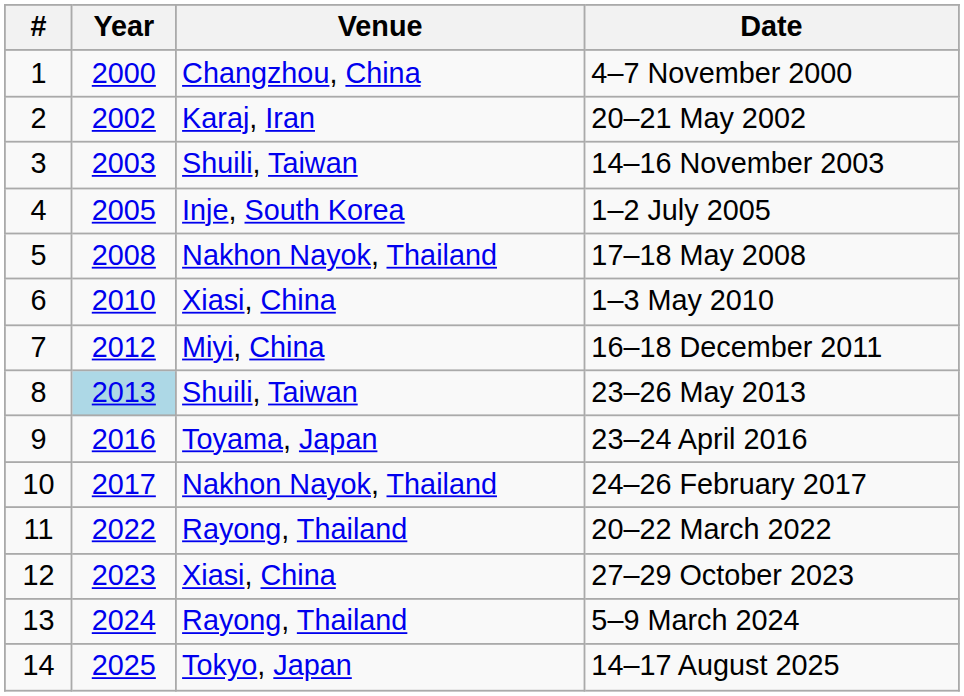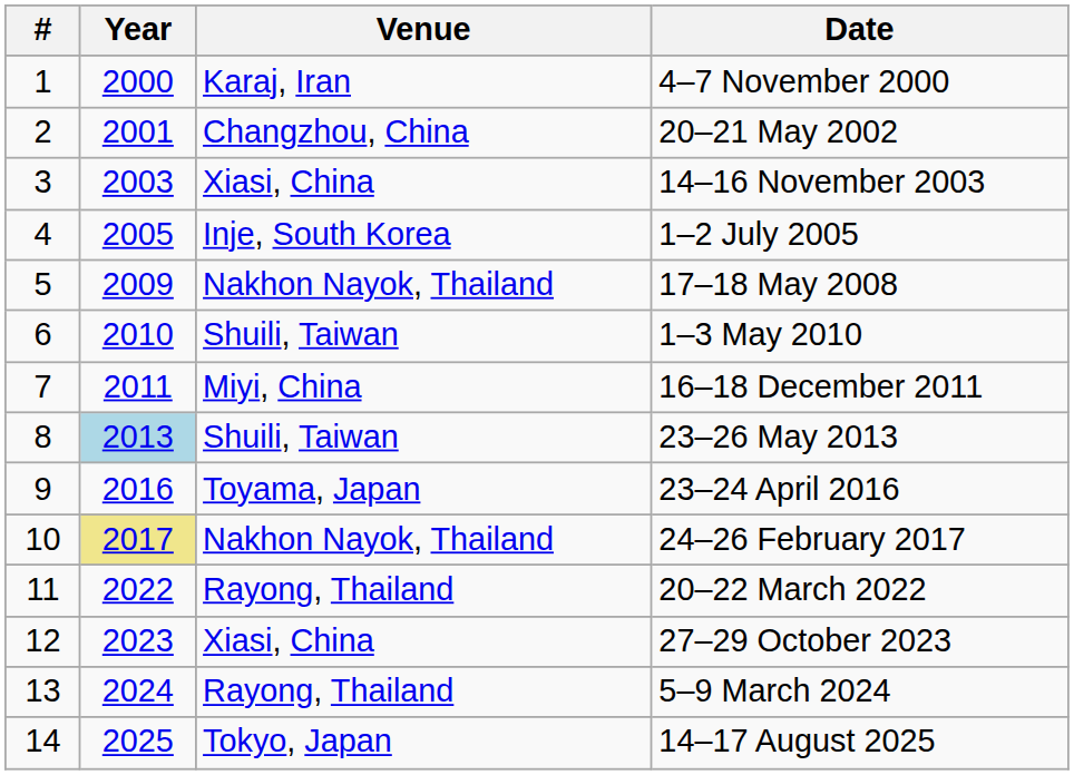4–7 November 2000 | Venue: Changzhou, China -> Karaj, Iran
20–21 May 2002 | Year: 2002 -> 2001
20–21 May 2002 | Venue: Karaj, Iran -> Changzhou, China
14–16 November 2003 | Venue: Shuili, Taiwan -> Xiasi, China
17–18 May 2008 | Year: 2008 -> 2009
1–3 May 2010 | Venue: Xiasi, China -> Shuili, Taiwan
16–18 December 2011 | Year: 2012 -> 2011
24–26 February 2017 | Year: no background -> khaki background
